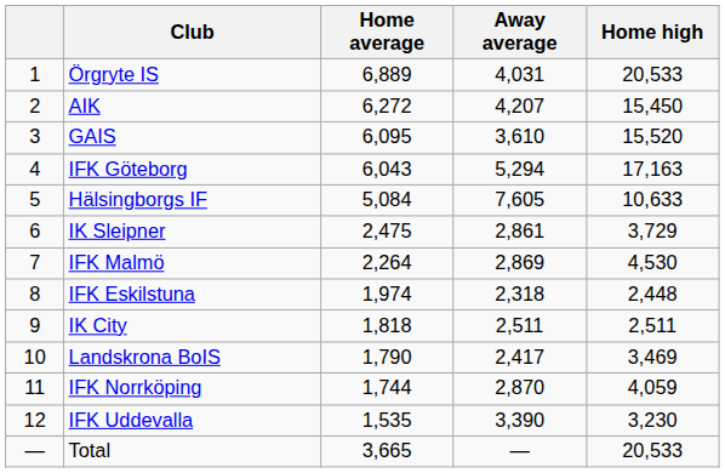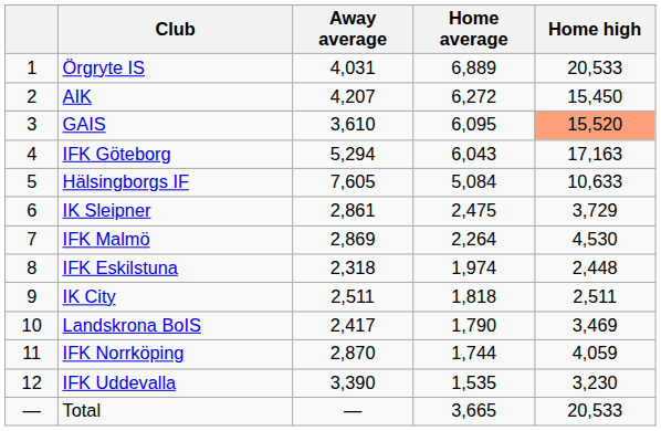columns swapped: Home average <-> Away average
GAIS | Home high: no background -> lightsalmon background
